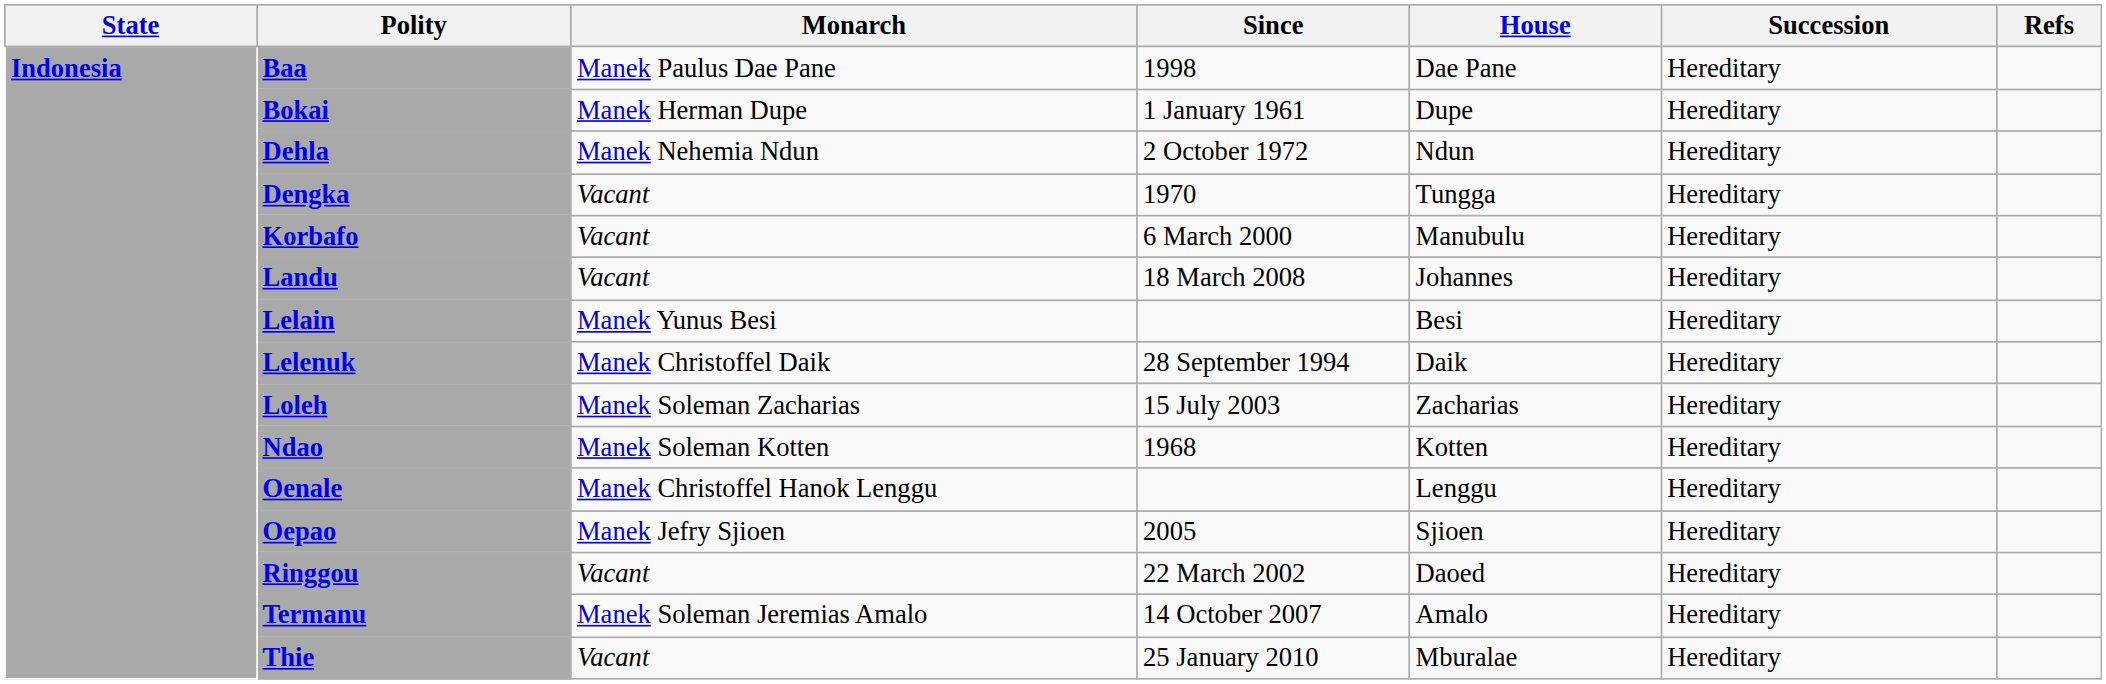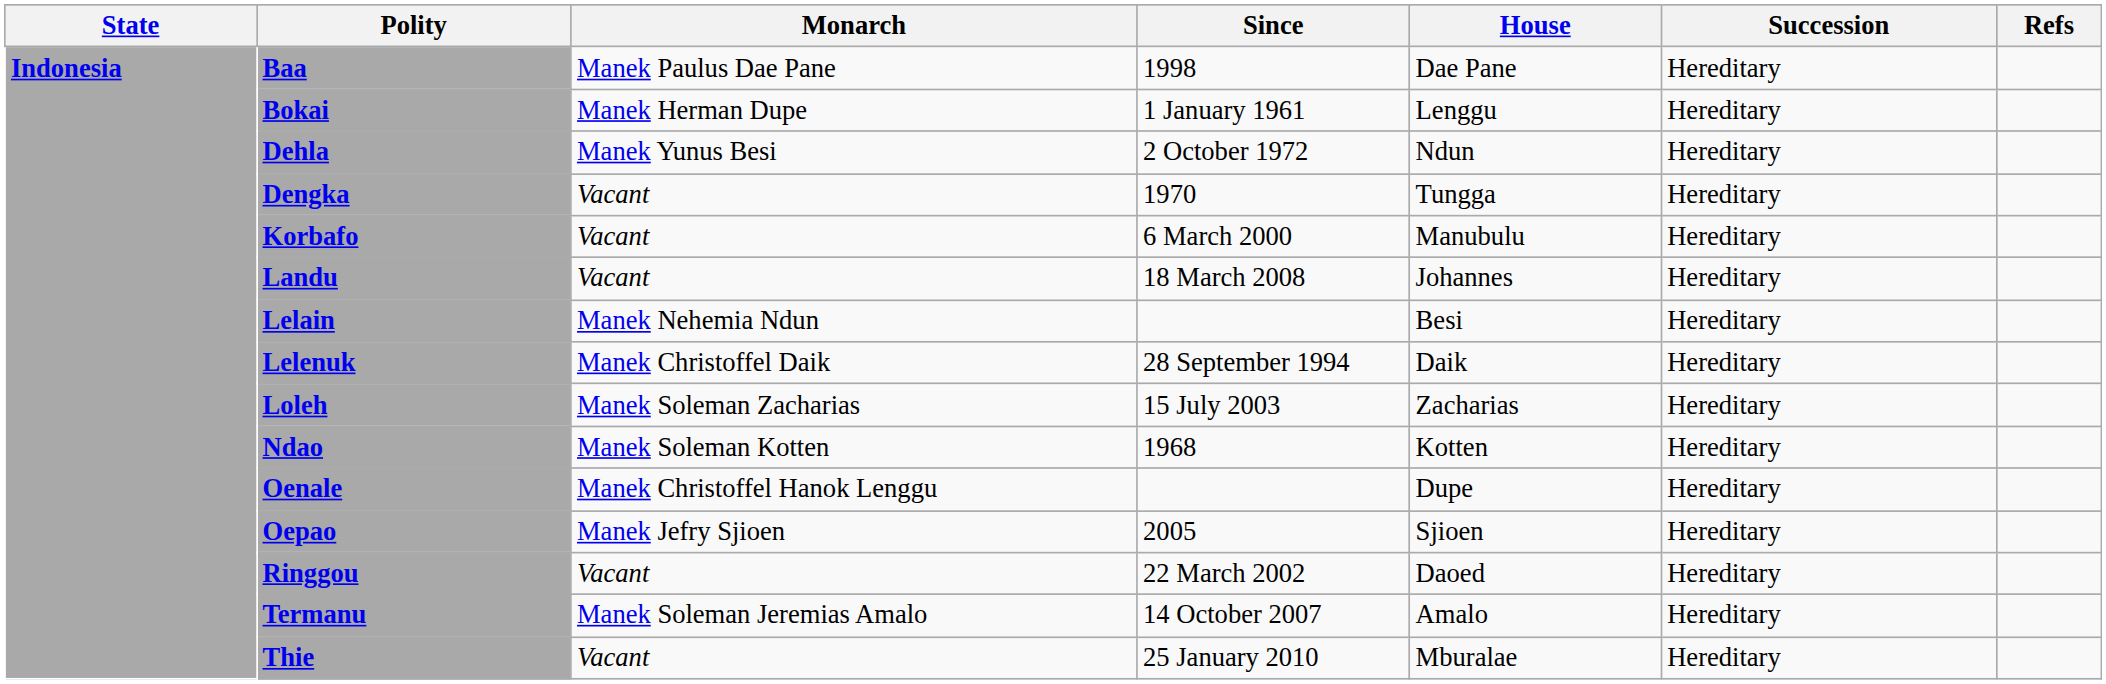Bokai | House: Dupe -> Lenggu
Dehla | Monarch: Manek Nehemia Ndun -> Manek Yunus Besi
Lelain | Monarch: Manek Yunus Besi -> Manek Nehemia Ndun
Oenale | House: Lenggu -> Dupe
